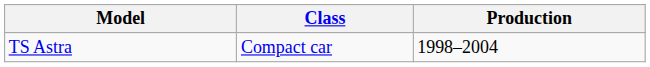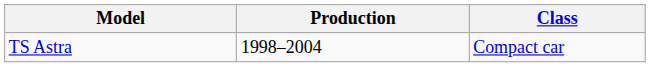columns swapped: Class <-> Production
